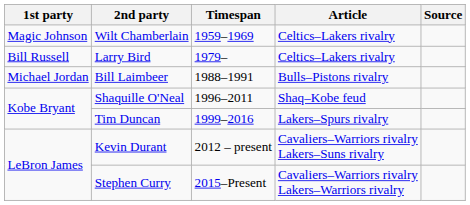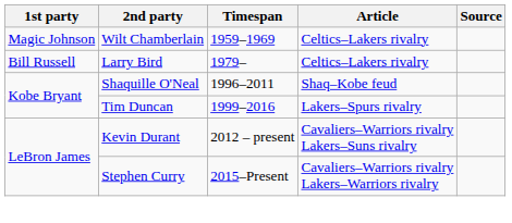- row: Michael Jordan | Bill Laimbeer | 1988–1991 | Bulls–Pistons rivalry
